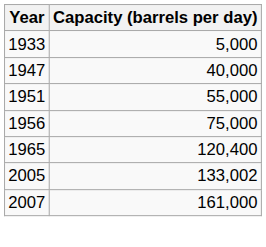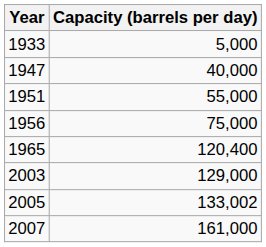+ row: 2003 | 129,000
